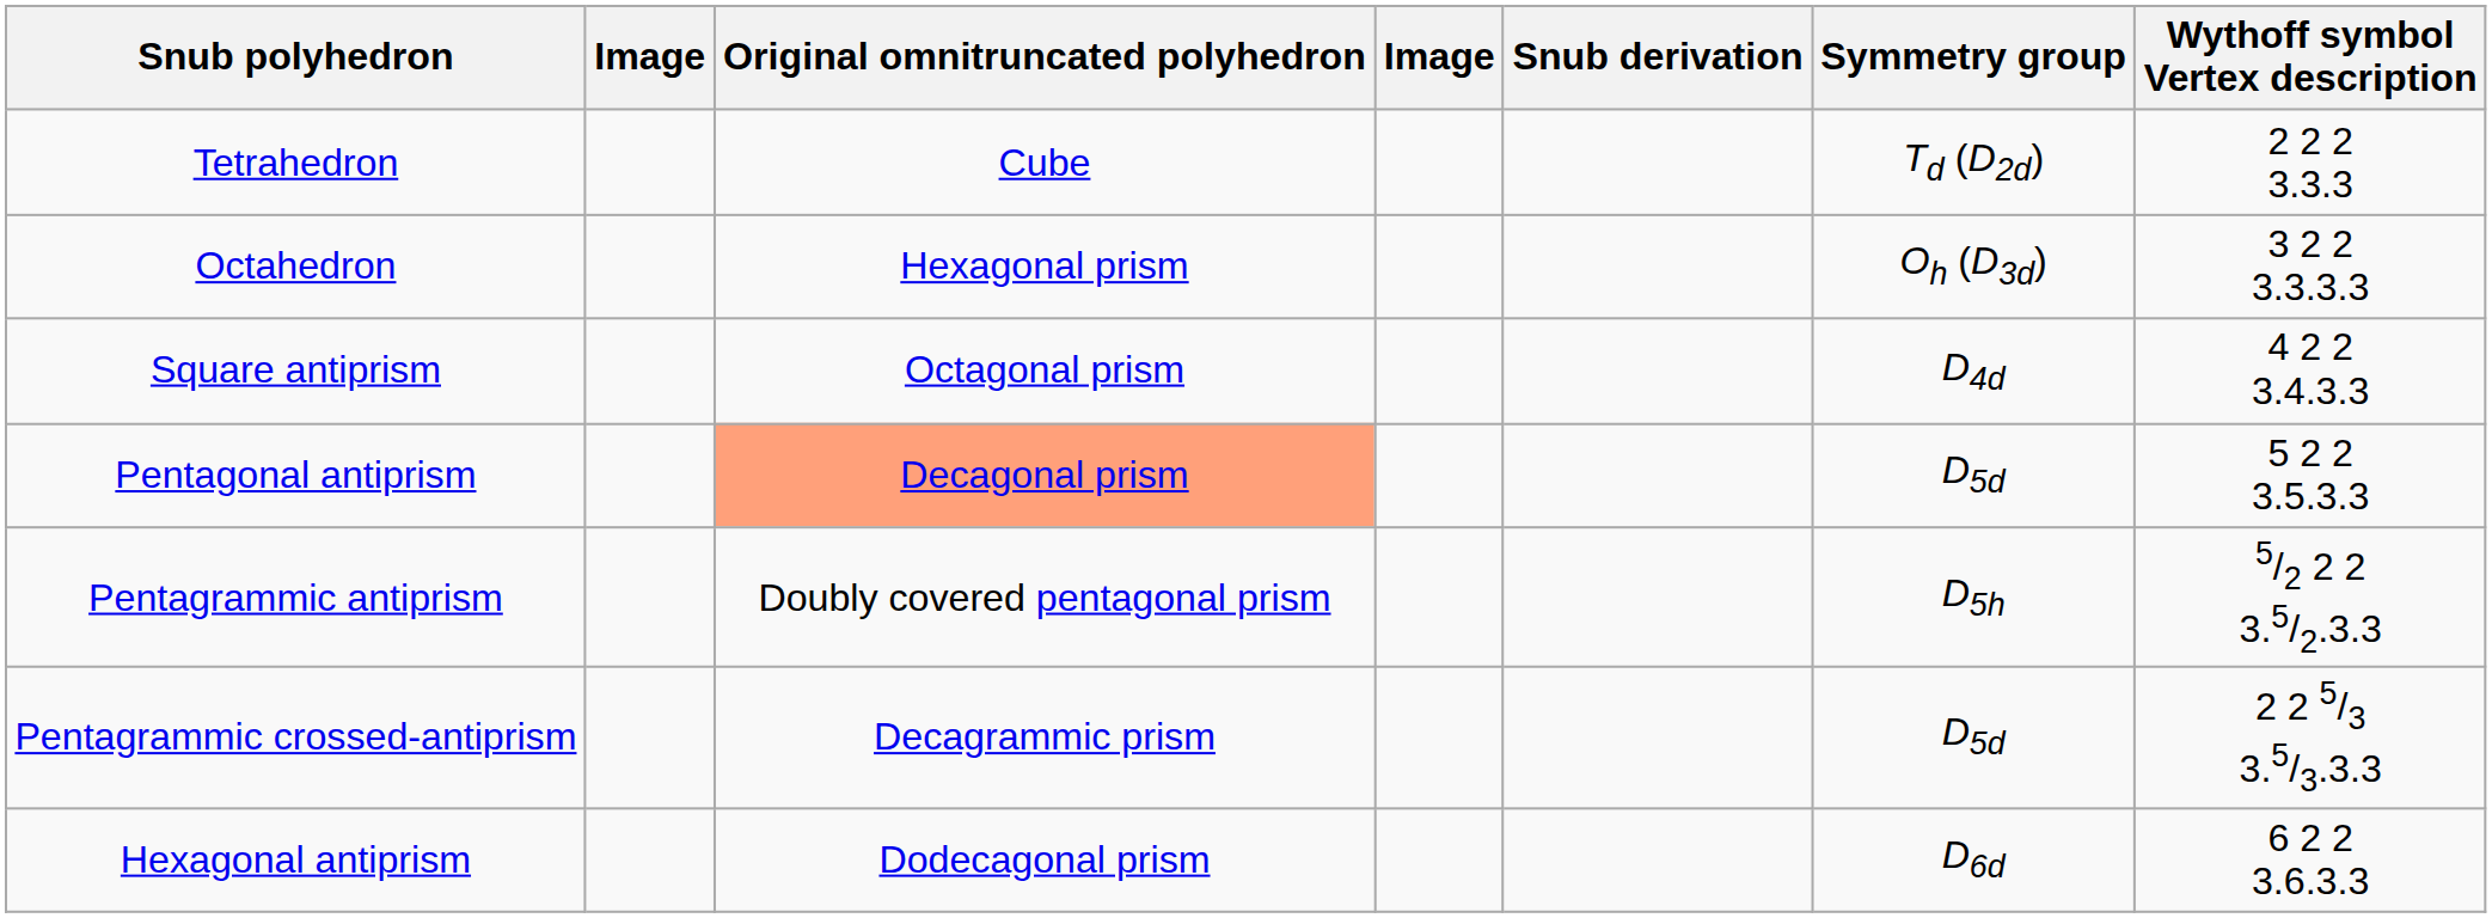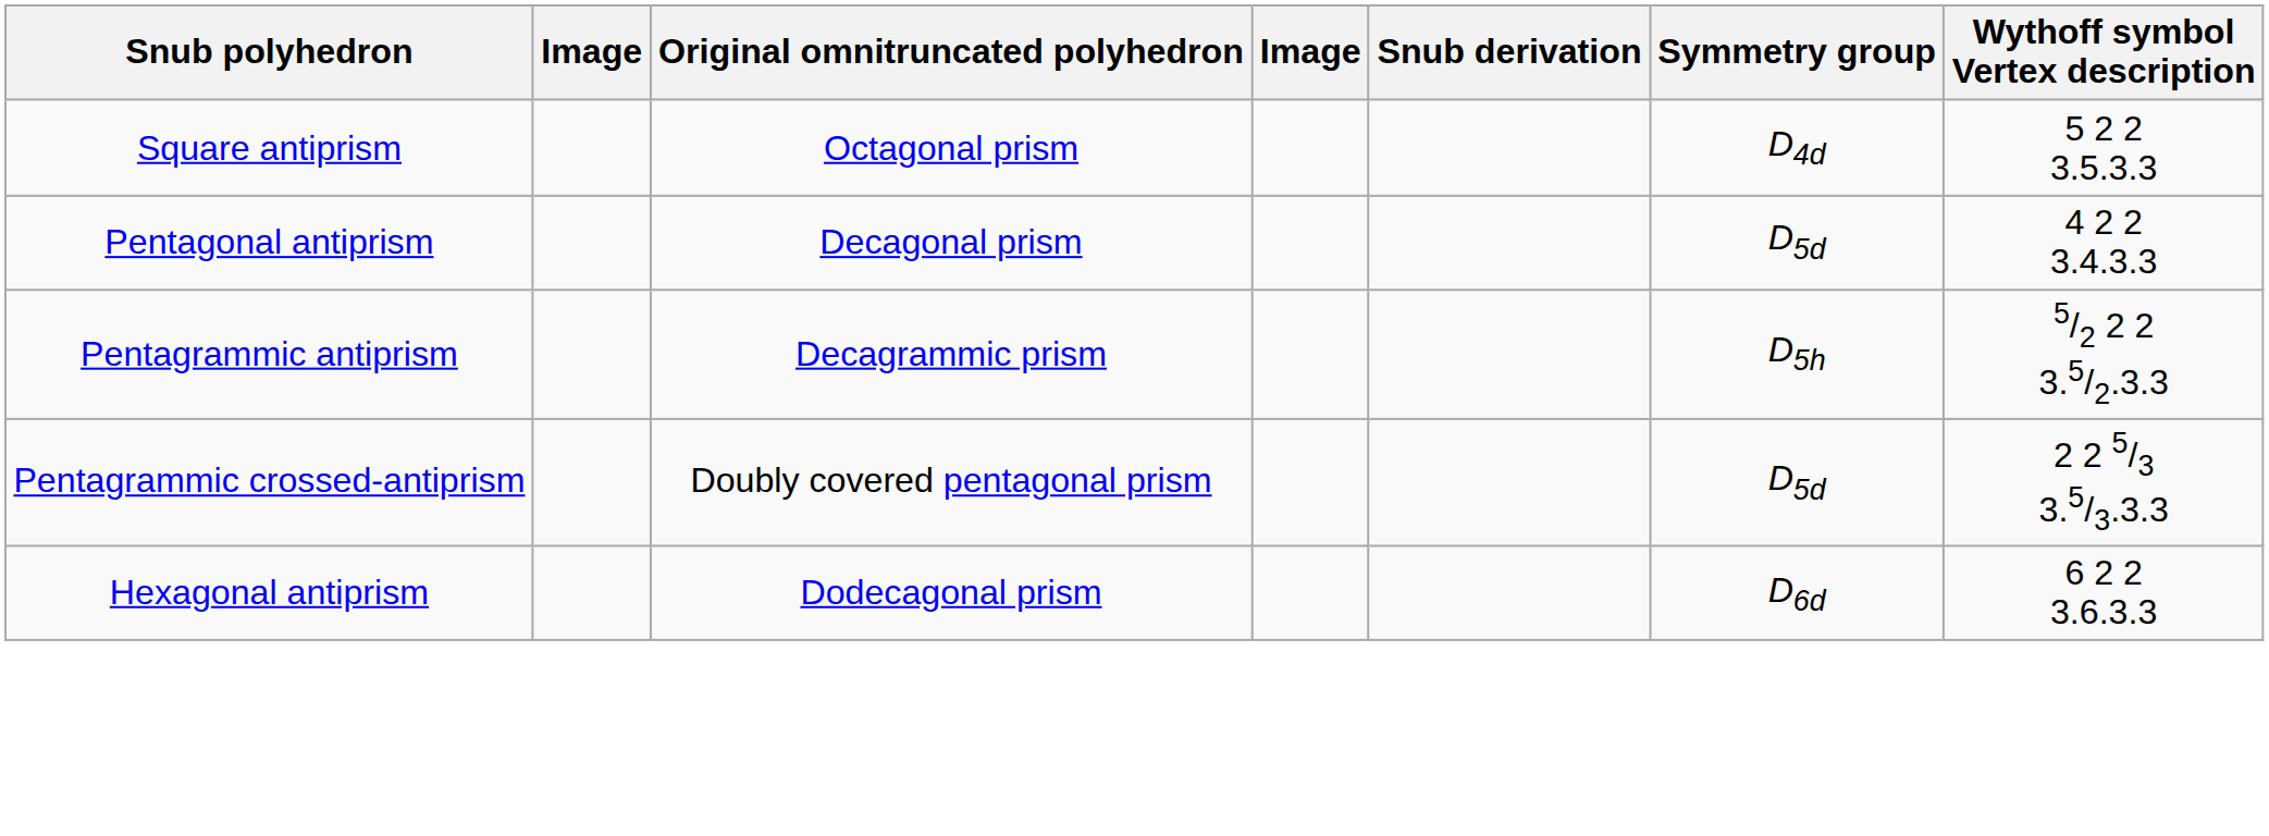- row: Tetrahedron | Cube | Td (D2d) | 2 2 2 3.3.3
- row: Octahedron | Hexagonal prism | Oh (D3d) | 3 2 2 3.3.3.3
Square antiprism | Wythoff symbol Vertex description: 4 2 2 3.4.3.3 -> 5 2 2 3.5.3.3
Pentagonal antiprism | Original omnitruncated polyhedron: lightsalmon background -> no background
Pentagonal antiprism | Wythoff symbol Vertex description: 5 2 2 3.5.3.3 -> 4 2 2 3.4.3.3
Pentagrammic antiprism | Original omnitruncated polyhedron: Doubly covered pentagonal prism -> Decagrammic prism
Pentagrammic crossed-antiprism | Original omnitruncated polyhedron: Decagrammic prism -> Doubly covered pentagonal prism
